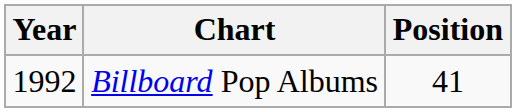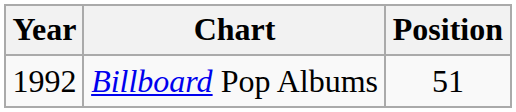Billboard Pop Albums | Position: 41 -> 51
